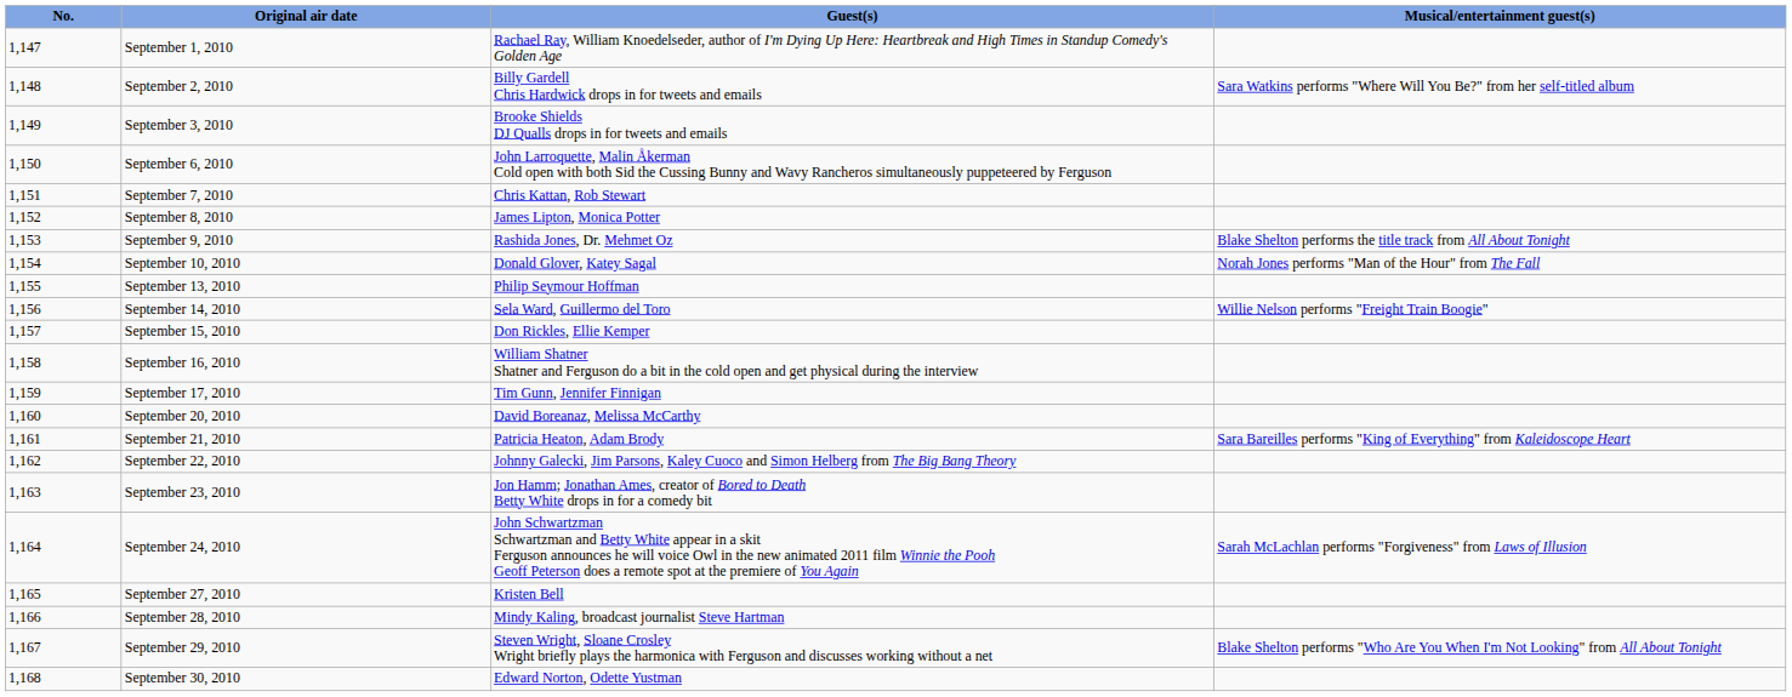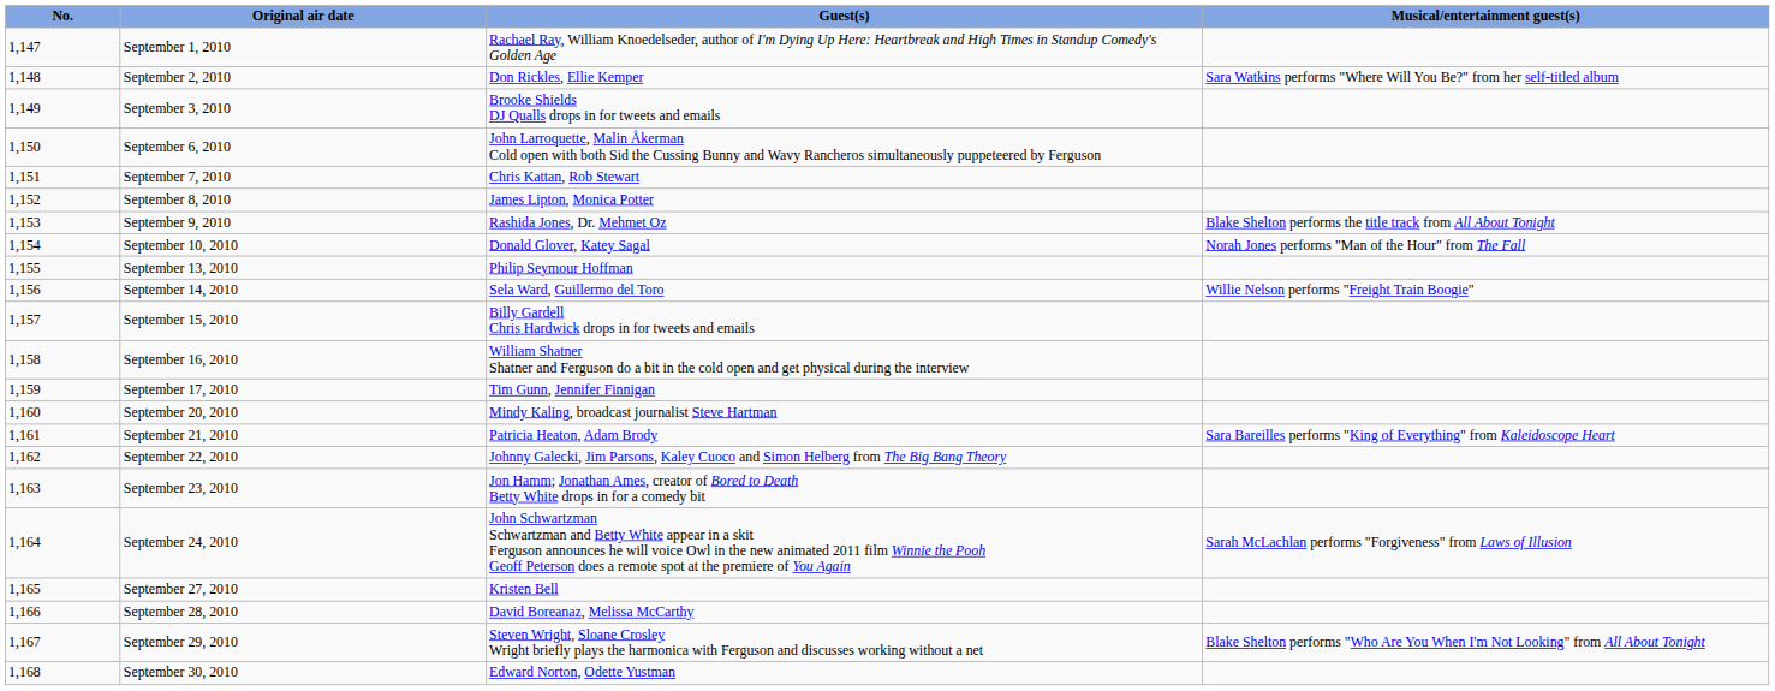September 2, 2010 | Guest(s): Billy Gardell Chris Hardwick drops in for tweets and emails -> Don Rickles, Ellie Kemper
September 15, 2010 | Guest(s): Don Rickles, Ellie Kemper -> Billy Gardell Chris Hardwick drops in for tweets and emails
September 20, 2010 | Guest(s): David Boreanaz, Melissa McCarthy -> Mindy Kaling, broadcast journalist Steve Hartman
September 28, 2010 | Guest(s): Mindy Kaling, broadcast journalist Steve Hartman -> David Boreanaz, Melissa McCarthy
